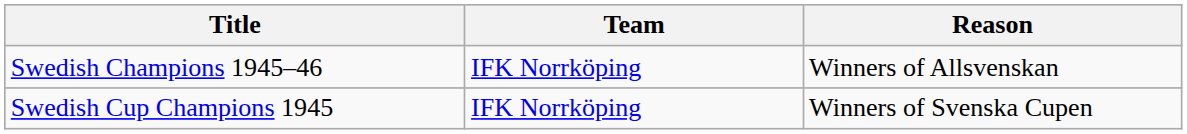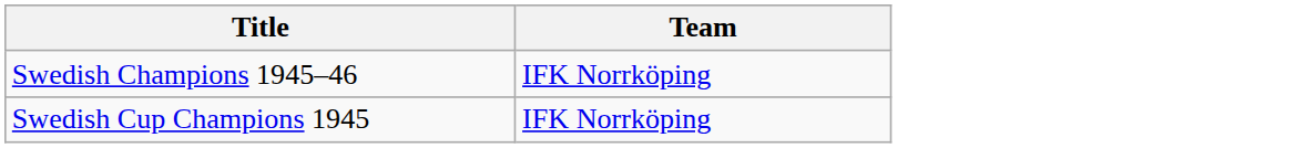- column: Reason | Winners of Allsvenskan | Winners of Svenska Cupen
